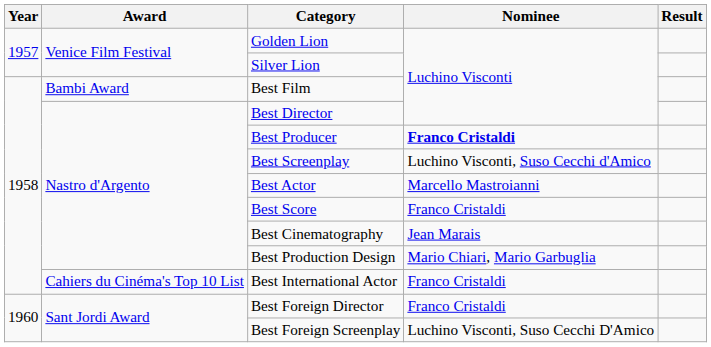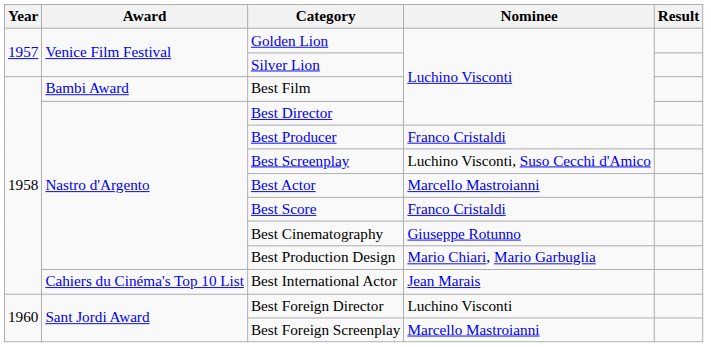Best Producer | Nominee: bold -> normal
Best Cinematography | Nominee: Jean Marais -> Giuseppe Rotunno
Best International Actor | Nominee: Franco Cristaldi -> Jean Marais
Best Foreign Director | Nominee: Franco Cristaldi -> Luchino Visconti
Best Foreign Screenplay | Nominee: Luchino Visconti, Suso Cecchi D'Amico -> Marcello Mastroianni
